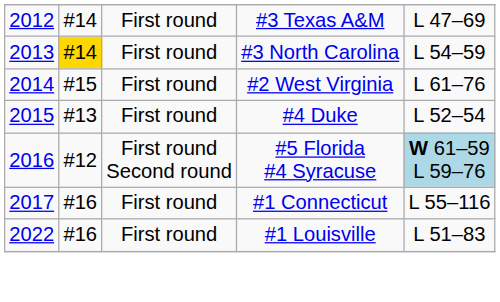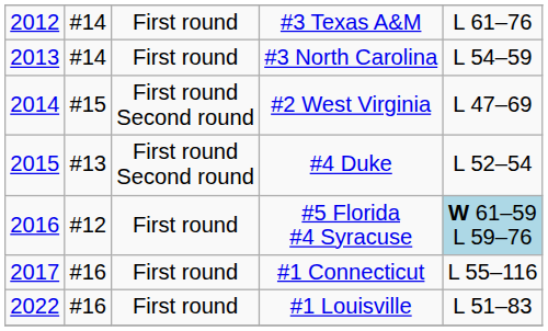#3 Texas A&M | column 5: L 47–69 -> L 61–76
#3 North Carolina | column 2: gold background -> no background
#2 West Virginia | column 3: First round -> First round Second round
#2 West Virginia | column 5: L 61–76 -> L 47–69
#4 Duke | column 3: First round -> First round Second round
#5 Florida #4 Syracuse | column 3: First round Second round -> First round
